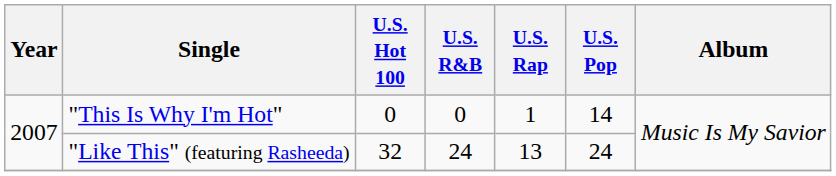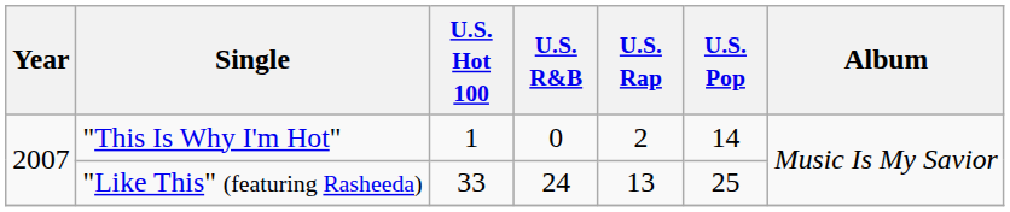"This Is Why I'm Hot" | U.S. Hot 100: 0 -> 1
"This Is Why I'm Hot" | U.S. Rap: 1 -> 2
"Like This" (featuring Rasheeda) | U.S. Hot 100: 32 -> 33
"Like This" (featuring Rasheeda) | U.S. Pop: 24 -> 25
